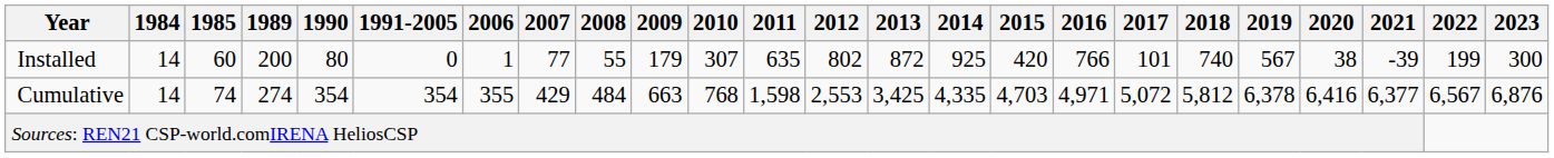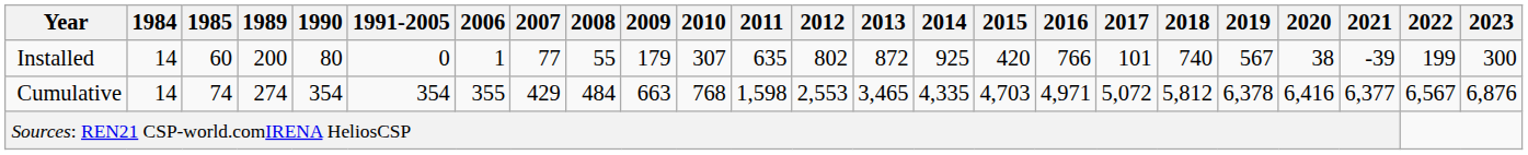Cumulative | 2013: 3,425 -> 3,465
